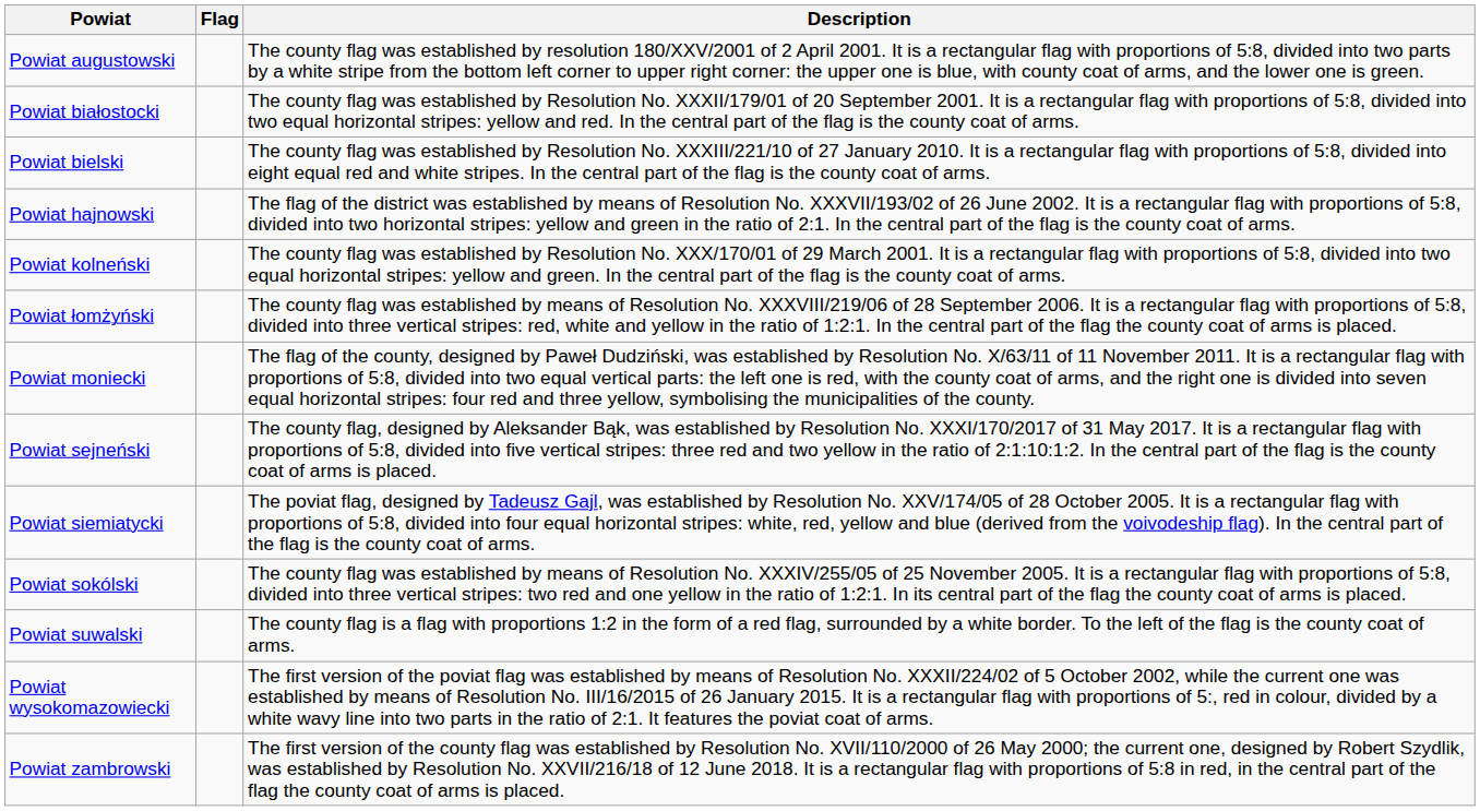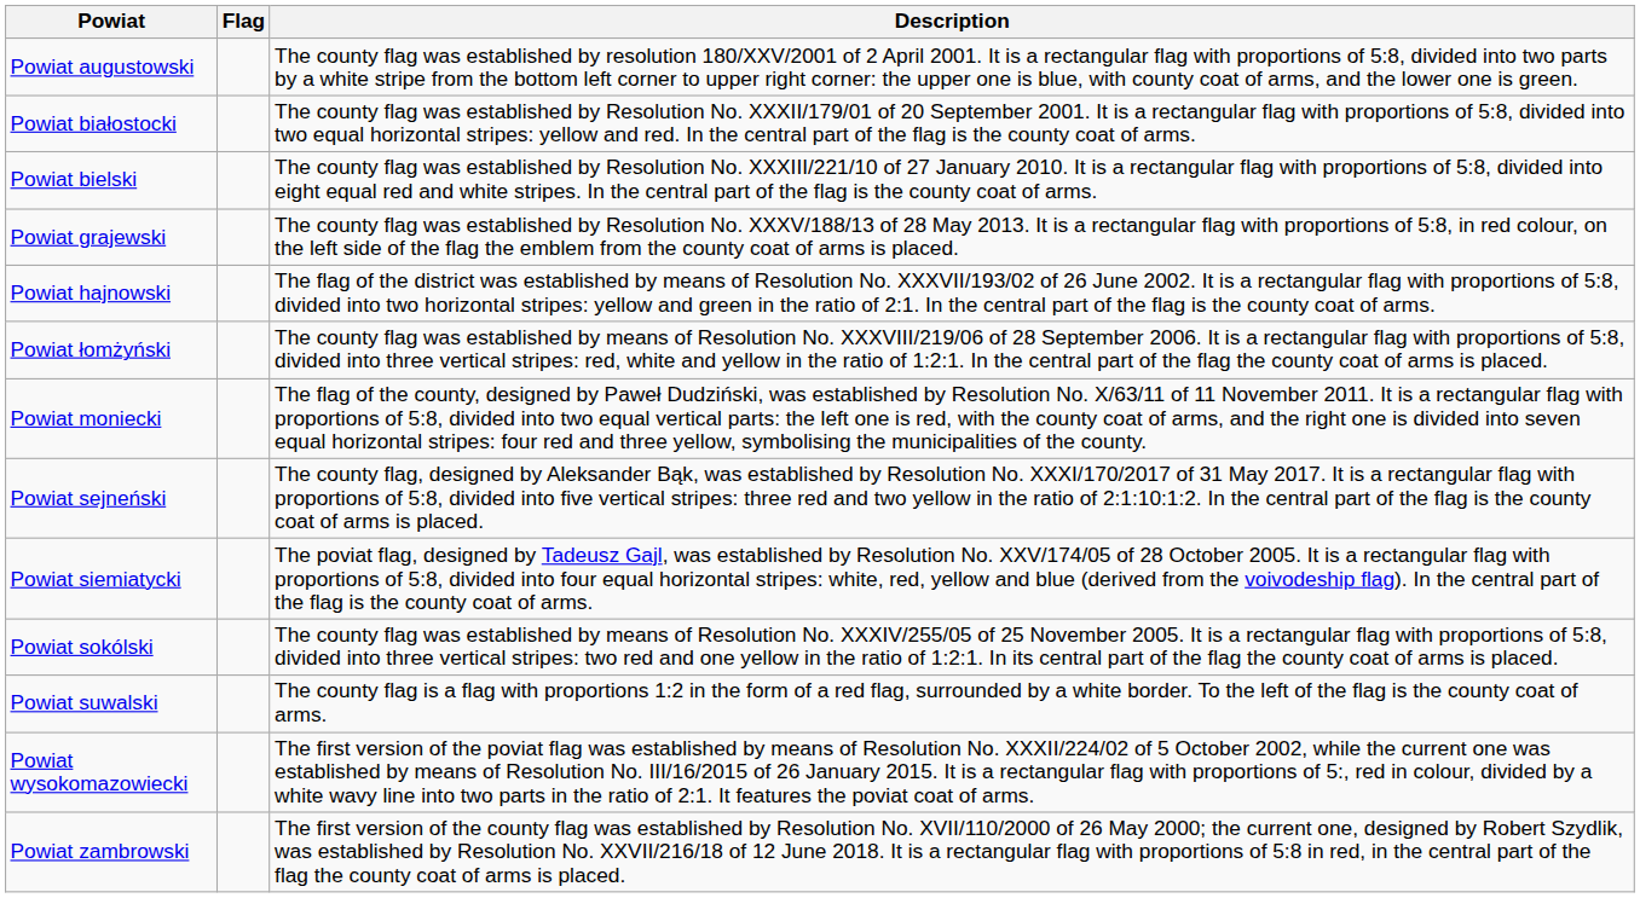+ row: Powiat grajewski | The county flag was established by Resolution No. XXXV/188/13 of 28 May 2013. It is a rectangular flag with proportions of 5:8, in red colour, on the left side of the flag the emblem from the county coat of arms is placed.
- row: Powiat kolneński | The county flag was established by Resolution No. XXX/170/01 of 29 March 2001. It is a rectangular flag with proportions of 5:8, divided into two equal horizontal stripes: yellow and green. In the central part of the flag is the county coat of arms.
